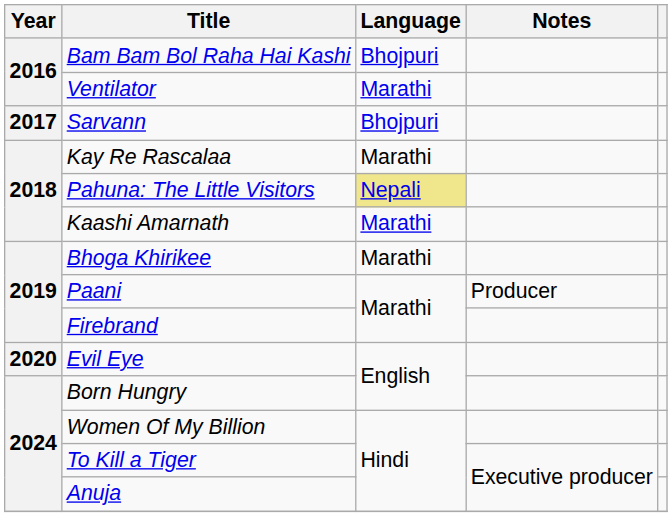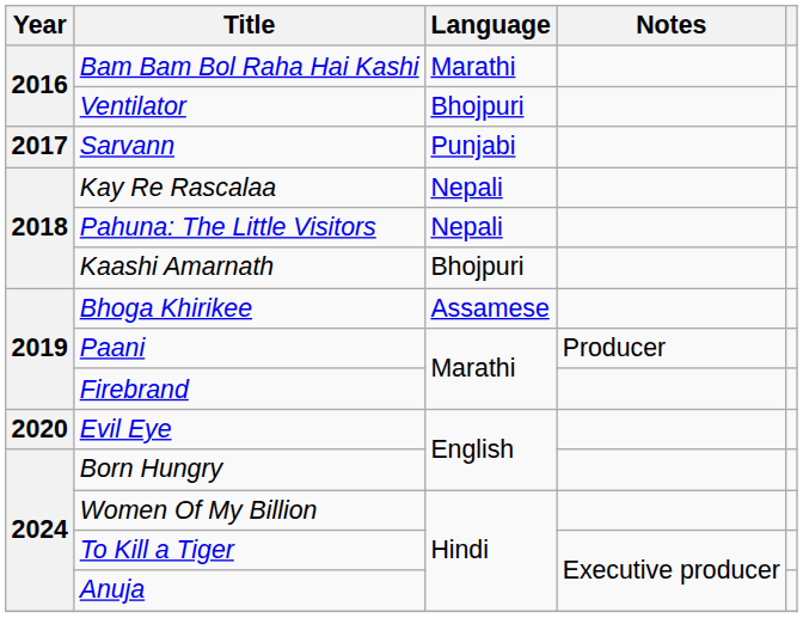Bam Bam Bol Raha Hai Kashi | Language: Bhojpuri -> Marathi
Ventilator | Language: Marathi -> Bhojpuri
Sarvann | Language: Bhojpuri -> Punjabi
Kay Re Rascalaa | Language: Marathi -> Nepali
Pahuna: The Little Visitors | Language: khaki background -> no background
Kaashi Amarnath | Language: Marathi -> Bhojpuri
Bhoga Khirikee | Language: Marathi -> Assamese
